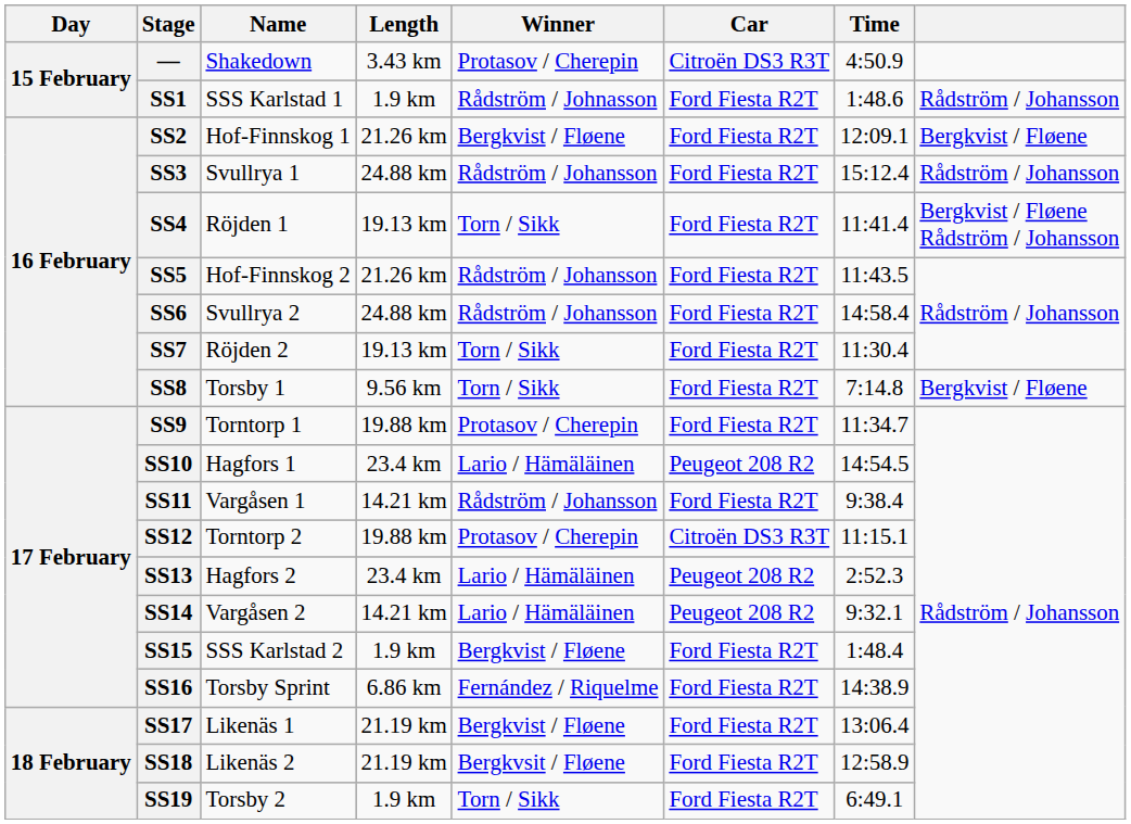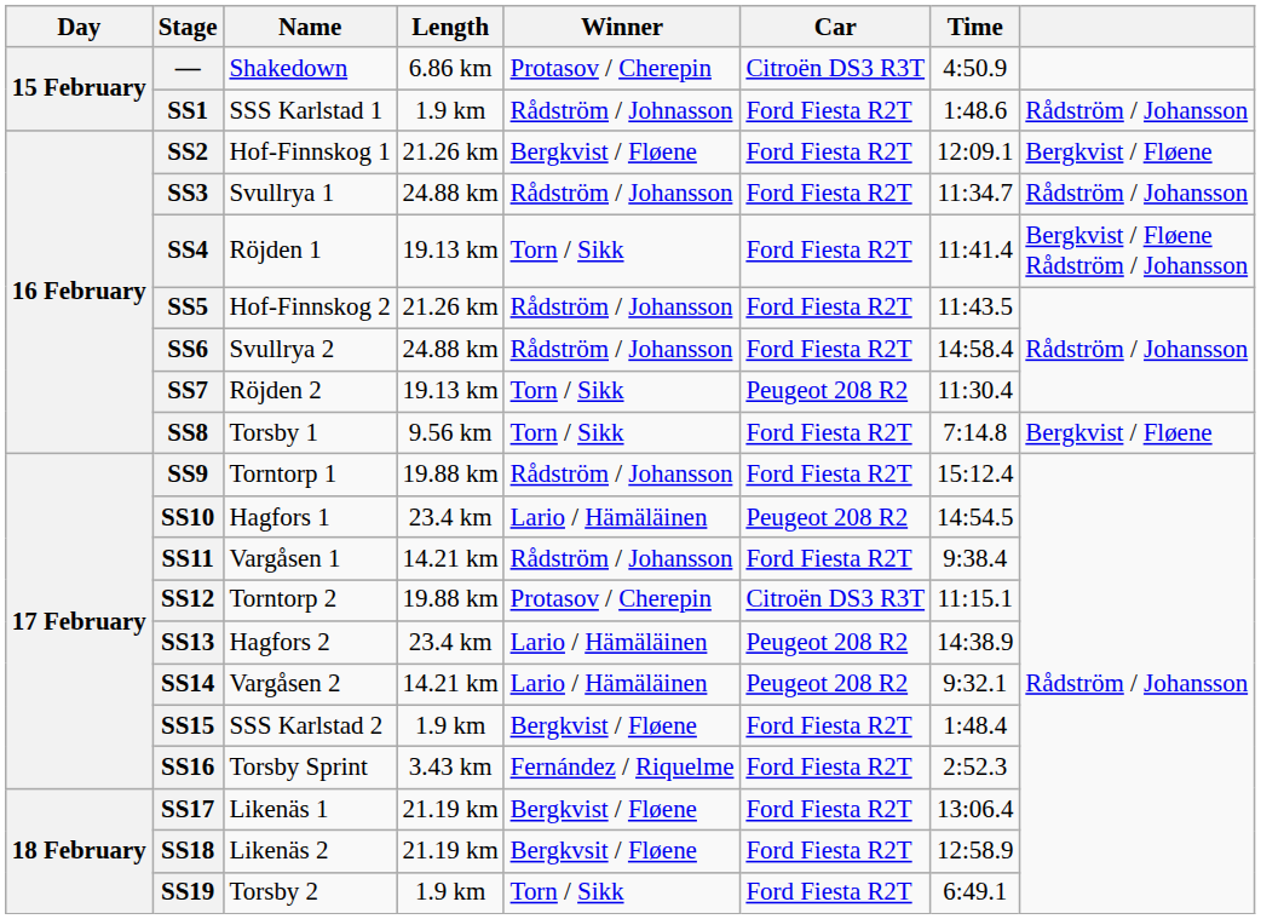— | Length: 3.43 km -> 6.86 km
SS3 | Time: 15:12.4 -> 11:34.7
SS7 | Car: Ford Fiesta R2T -> Peugeot 208 R2
SS9 | Winner: Protasov / Cherepin -> Rådström / Johansson
SS9 | Time: 11:34.7 -> 15:12.4
SS13 | Time: 2:52.3 -> 14:38.9
SS16 | Length: 6.86 km -> 3.43 km
SS16 | Time: 14:38.9 -> 2:52.3
